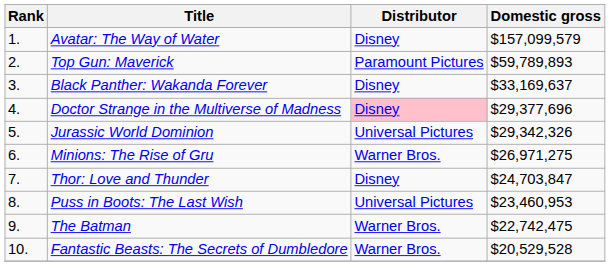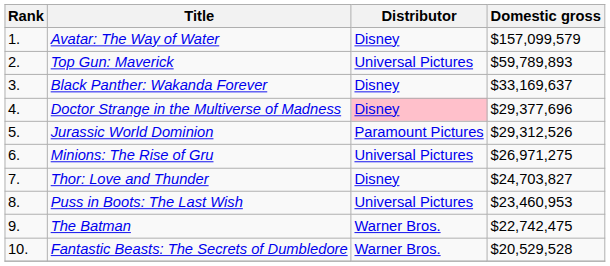Top Gun: Maverick | Distributor: Paramount Pictures -> Universal Pictures
Jurassic World Dominion | Distributor: Universal Pictures -> Paramount Pictures
Jurassic World Dominion | Domestic gross: $29,342,326 -> $29,312,526
Minions: The Rise of Gru | Distributor: Warner Bros. -> Universal Pictures
Thor: Love and Thunder | Domestic gross: $24,703,847 -> $24,703,827
